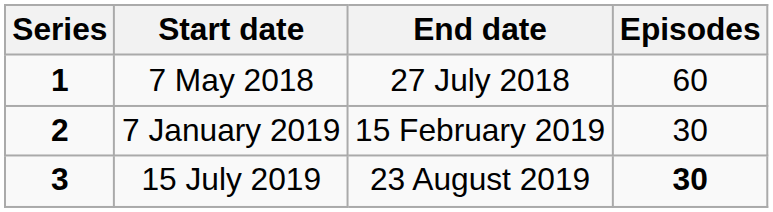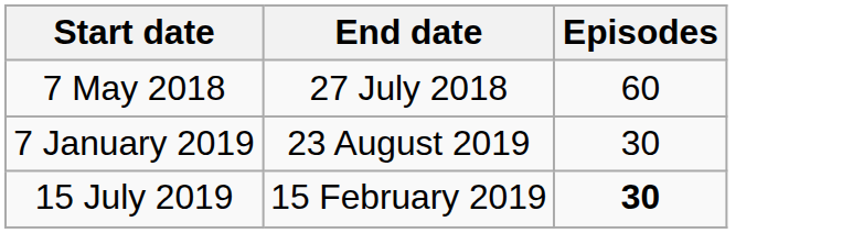- column: Series | 1 | 2 | 3
7 January 2019 | End date: 15 February 2019 -> 23 August 2019
15 July 2019 | End date: 23 August 2019 -> 15 February 2019
